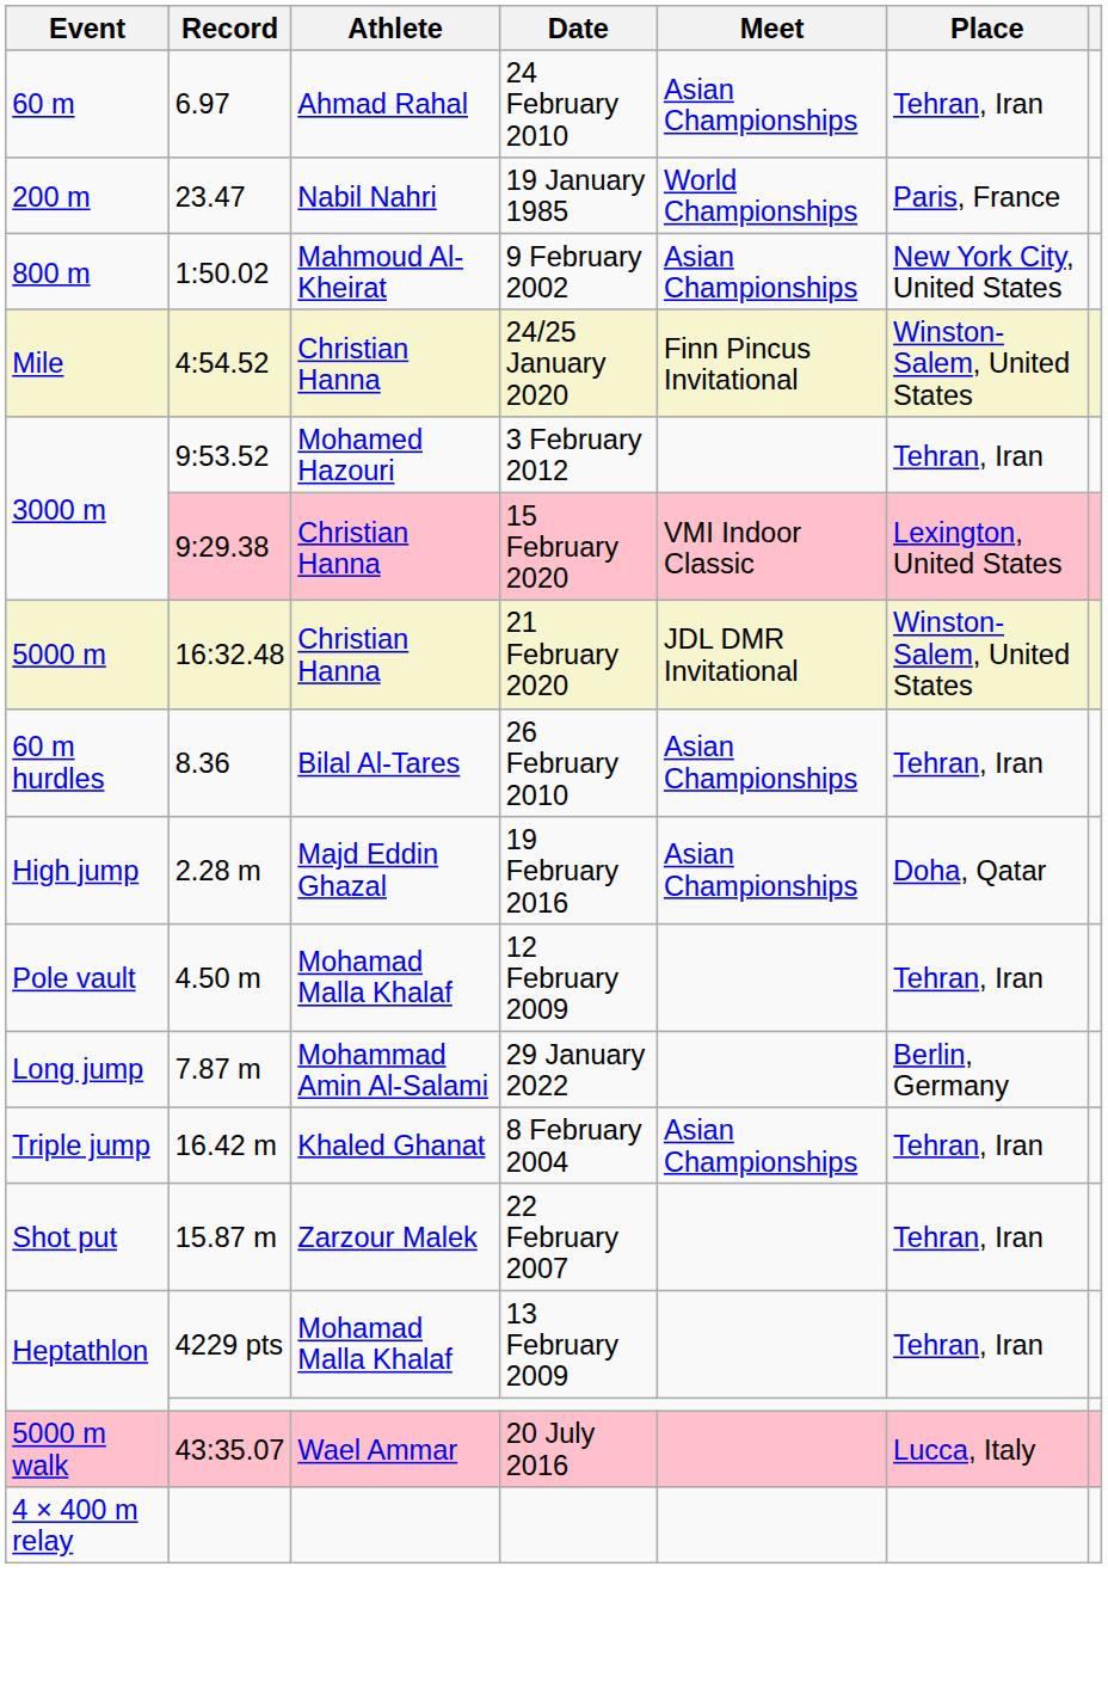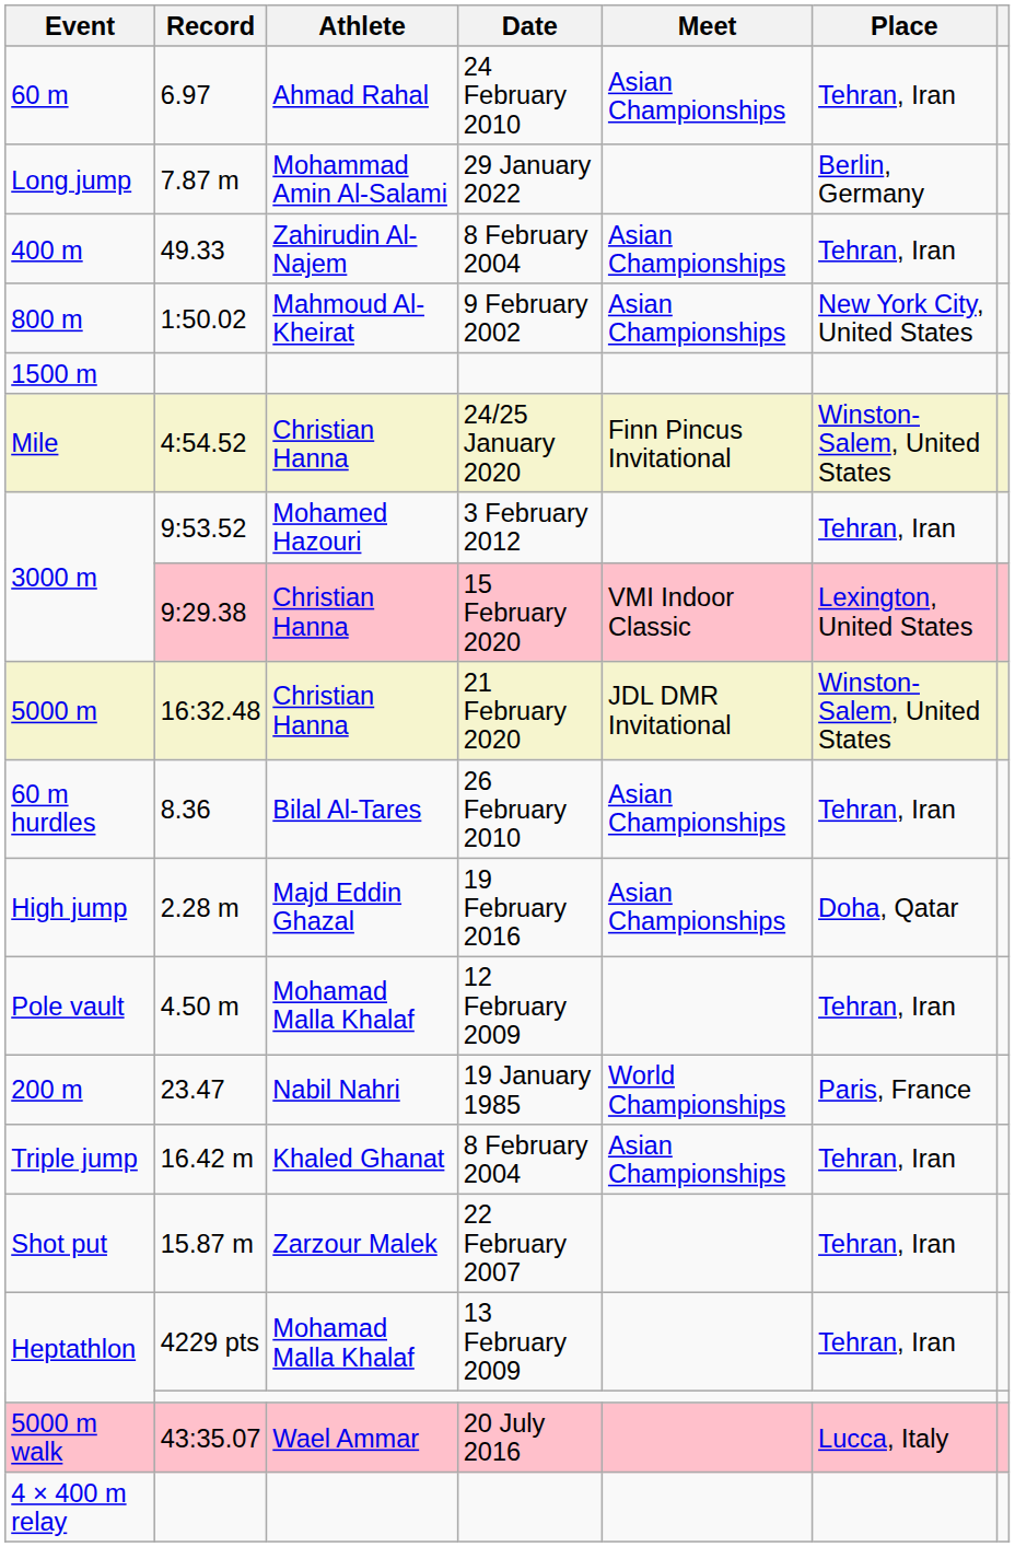rows swapped: 200 m <-> Long jump
+ row: 400 m | 49.33 | Zahirudin Al-Najem | 8 February 2004 | Asian Championships | Tehran, Iran
+ row: 1500 m
